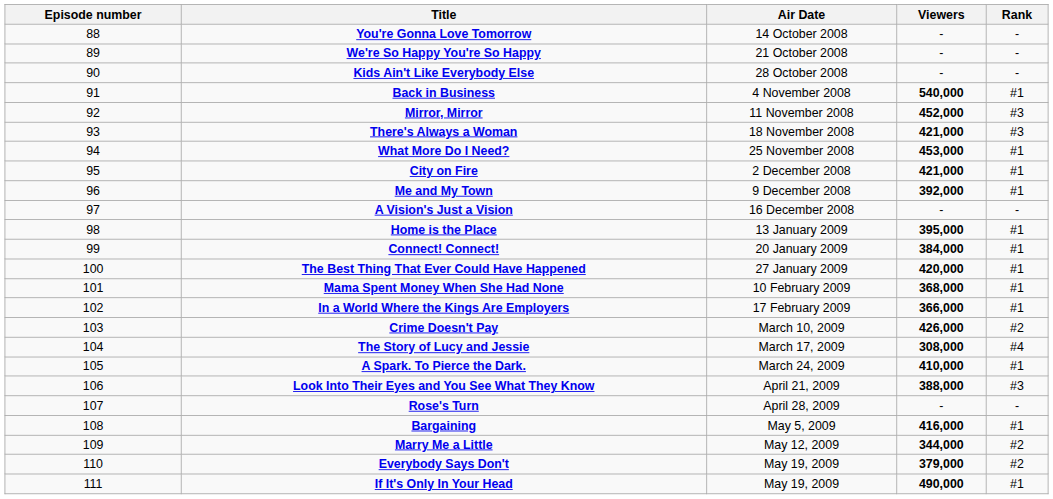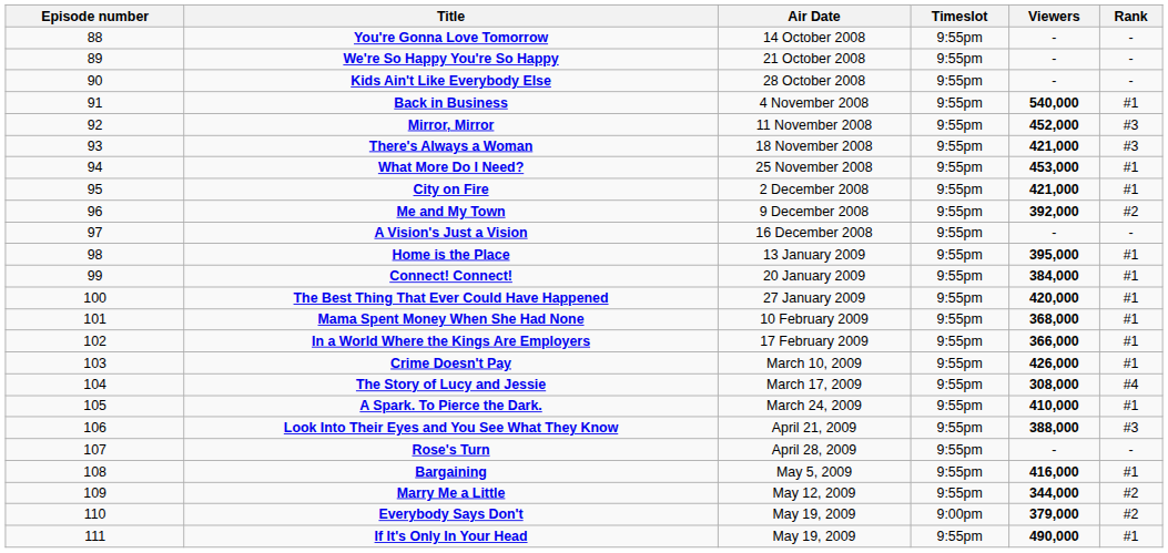+ column: Timeslot | 9:55pm | 9:55pm | 9:55pm | 9:55pm | 9:55pm | 9:55pm | 9:55pm | 9:55pm | 9:55pm | 9:55pm | 9:55pm | 9:55pm | 9:55pm | 9:55pm | 9:55pm | 9:55pm | 9:55pm | 9:55pm | 9:55pm | 9:55pm | 9:55pm | 9:55pm | 9:00pm | 9:55pm
Me and My Town | Rank: #1 -> #2
Crime Doesn't Pay | Rank: #2 -> #1
